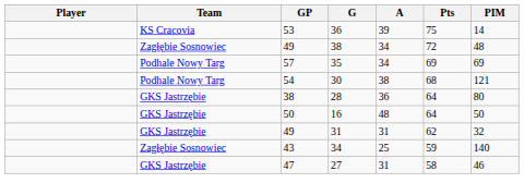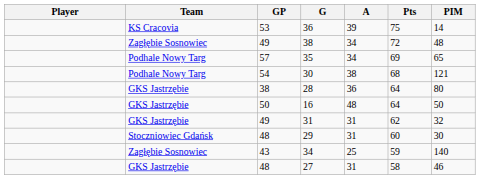35 | PIM: 69 -> 65
+ row: Stoczniowiec Gdańsk | 48 | 29 | 31 | 60 | 30
27 | GP: 47 -> 48
